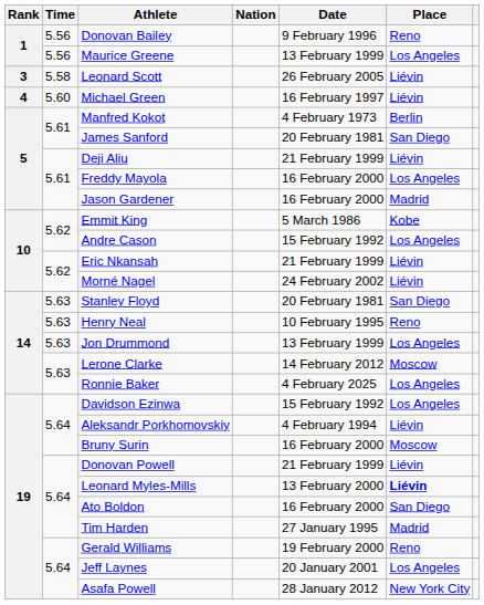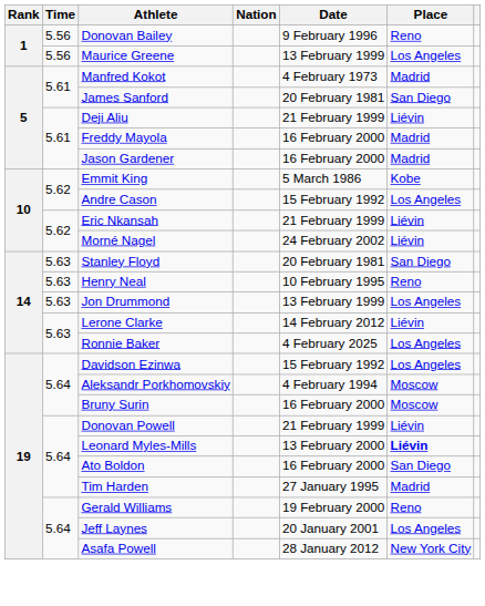- row: 3 | 5.58 | Leonard Scott | 26 February 2005 | Liévin
- row: 4 | 5.60 | Michael Green | 16 February 1997 | Liévin
Manfred Kokot | Place: Berlin -> Madrid
Freddy Mayola | Place: Los Angeles -> Madrid
Lerone Clarke | Place: Moscow -> Liévin
Aleksandr Porkhomovskiy | Place: Liévin -> Moscow
